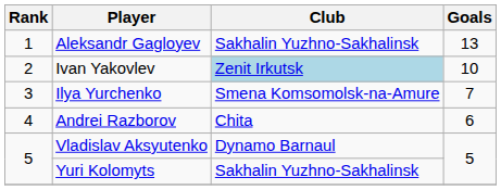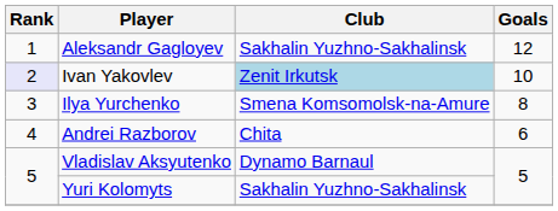Aleksandr Gagloyev | Goals: 13 -> 12
Ivan Yakovlev | Rank: no background -> lavender background
Ilya Yurchenko | Goals: 7 -> 8
